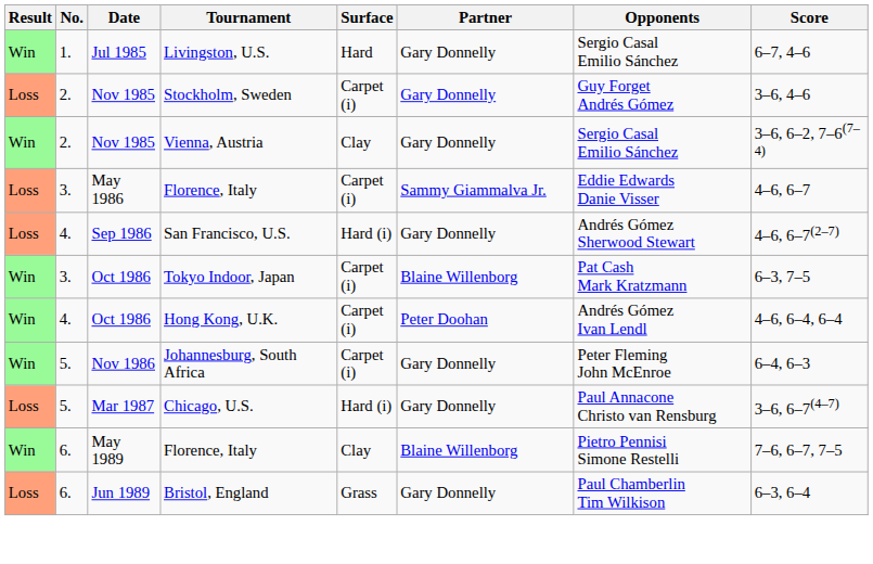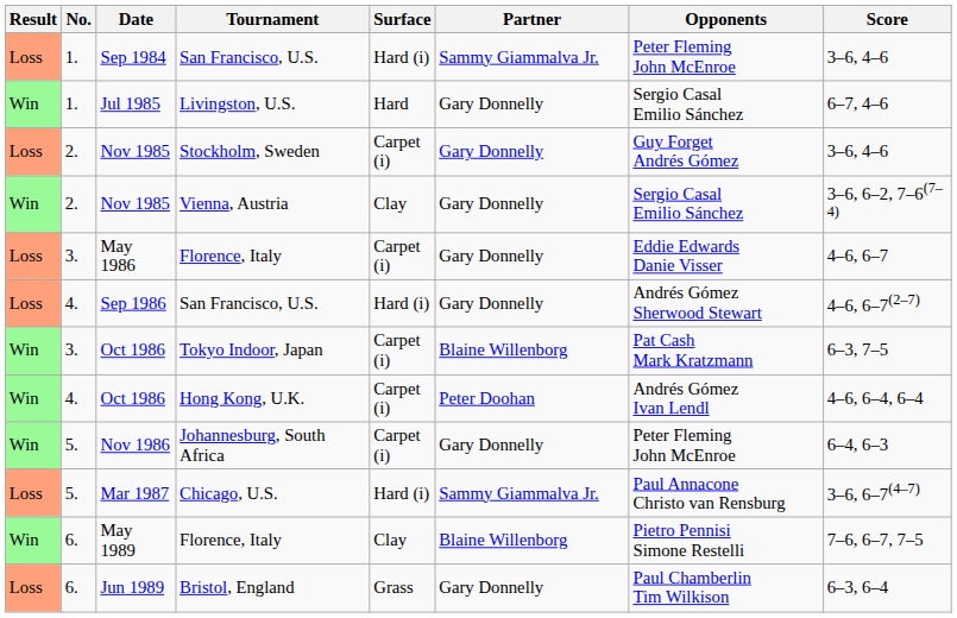+ row: Loss | 1. | Sep 1984 | San Francisco, U.S. | Hard (i) | Sammy Giammalva Jr. | Peter Fleming John McEnroe | 3–6, 4–6
May 1986 | Partner: Sammy Giammalva Jr. -> Gary Donnelly
Mar 1987 | Partner: Gary Donnelly -> Sammy Giammalva Jr.
